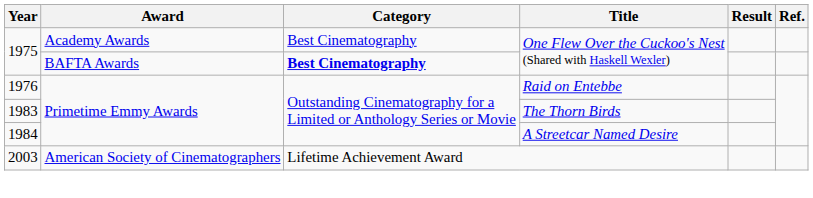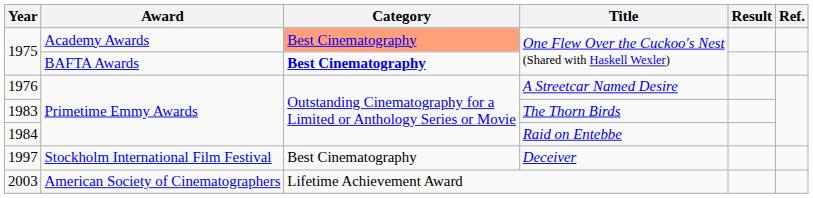1975 / Academy Awards | Category: no background -> lightsalmon background
1976 | Title: Raid on Entebbe -> A Streetcar Named Desire
1984 | Title: A Streetcar Named Desire -> Raid on Entebbe
+ row: 1997 | Stockholm International Film Festival | Best Cinematography | Deceiver
